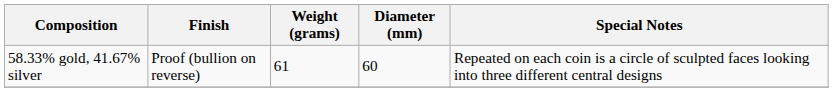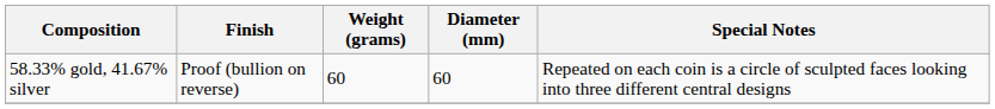58.33% gold, 41.67% silver | Weight (grams): 61 -> 60
